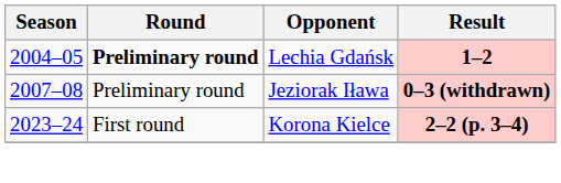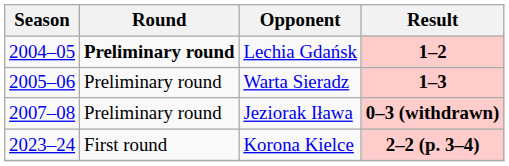+ row: 2005–06 | Preliminary round | Warta Sieradz | 1–3
